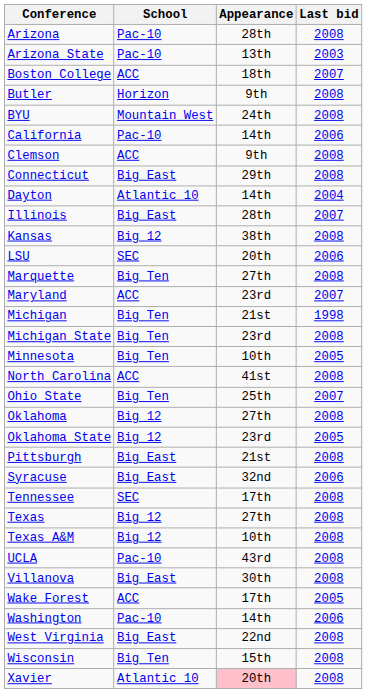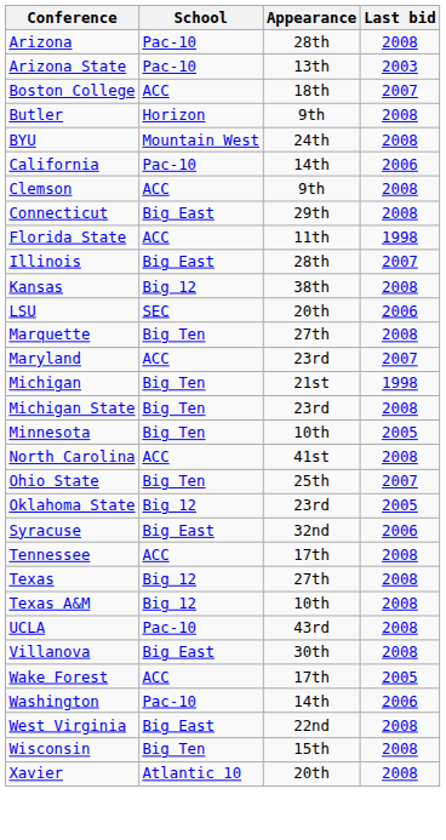- row: Dayton | Atlantic 10 | 14th | 2004
+ row: Florida State | ACC | 11th | 1998
- row: Oklahoma | Big 12 | 27th | 2008
- row: Pittsburgh | Big East | 21st | 2008
Tennessee | School: SEC -> ACC
Xavier | Appearance: pink background -> no background
